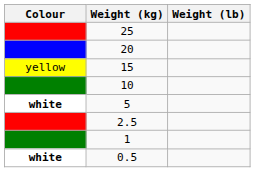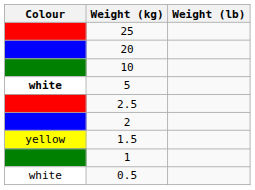- row: yellow | 15
+ row: 2
+ row: yellow | 1.5
0.5 | Colour: bold -> normal
